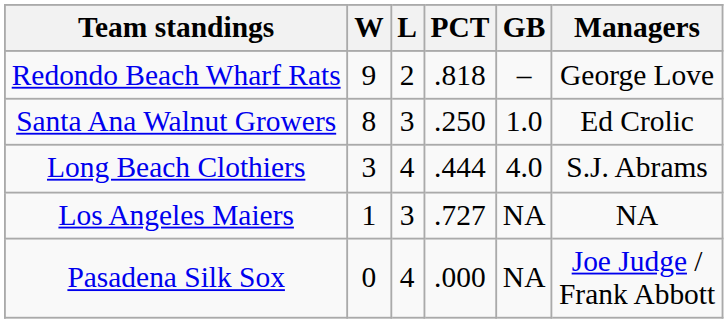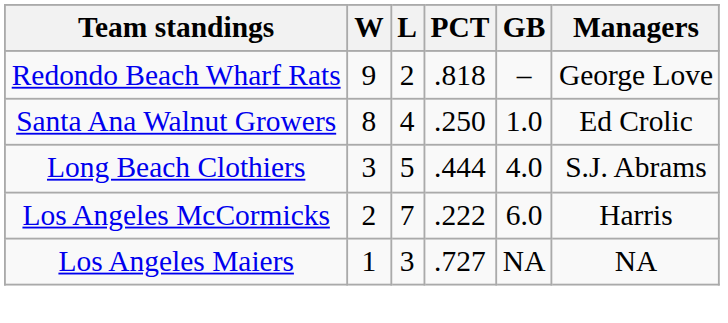Santa Ana Walnut Growers | L: 3 -> 4
Long Beach Clothiers | L: 4 -> 5
+ row: Los Angeles McCormicks | 2 | 7 | .222 | 6.0 | Harris
- row: Pasadena Silk Sox | 0 | 4 | .000 | NA | Joe Judge / Frank Abbott
